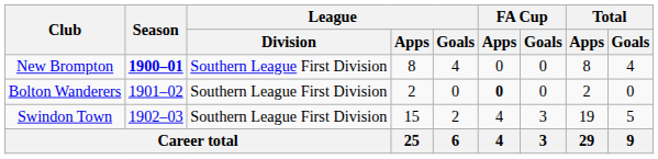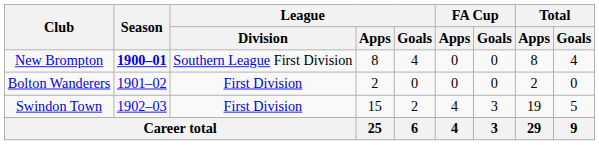Bolton Wanderers | League / Division: Southern League First Division -> First Division
Bolton Wanderers | FA Cup / Apps: bold -> normal
Swindon Town | League / Division: Southern League First Division -> First Division
